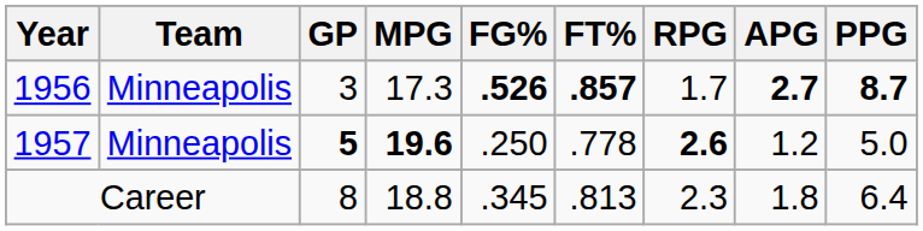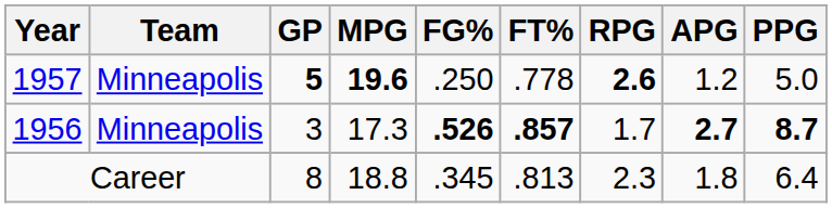rows swapped: 1956 <-> 1957
